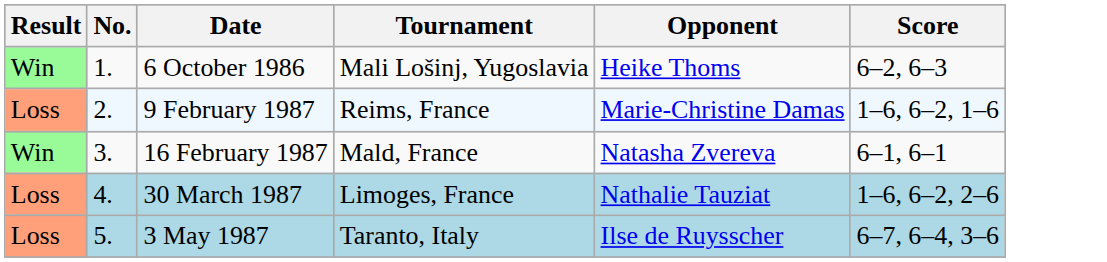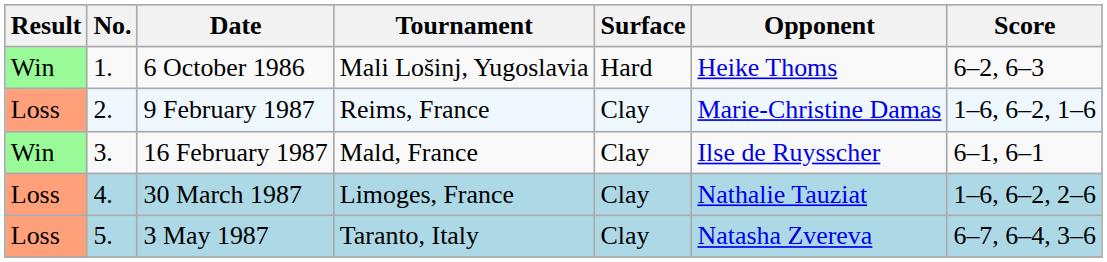+ column: Surface | Hard | Clay | Clay | Clay | Clay
16 February 1987 | Opponent: Natasha Zvereva -> Ilse de Ruysscher
3 May 1987 | Opponent: Ilse de Ruysscher -> Natasha Zvereva
